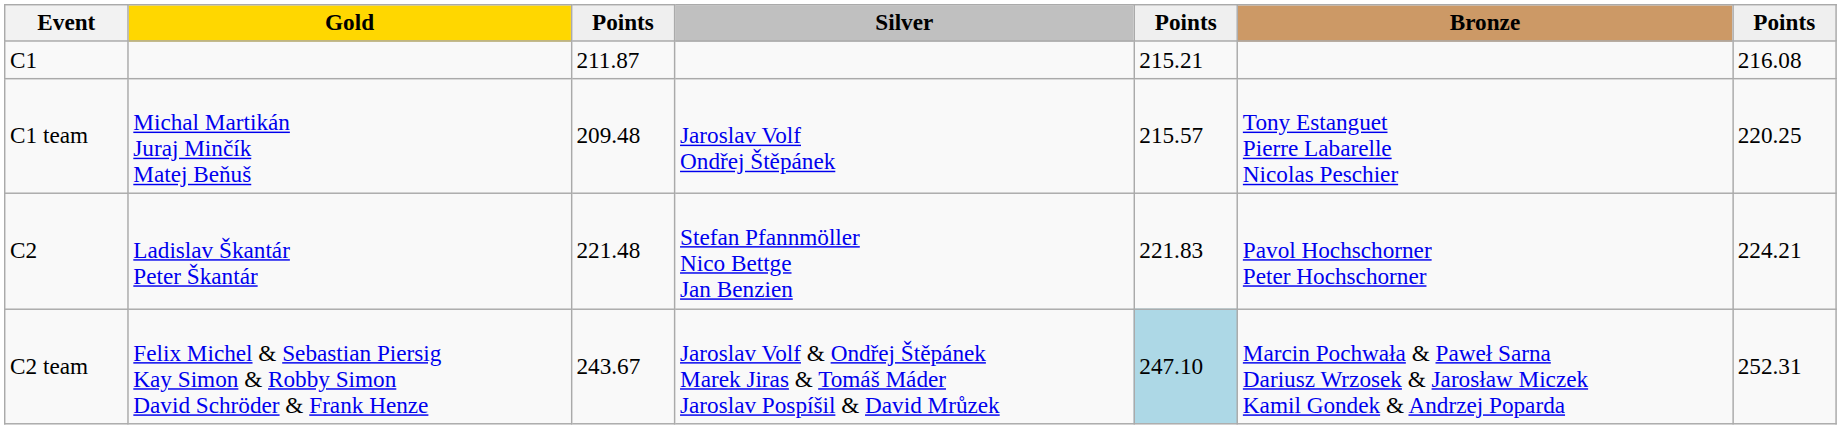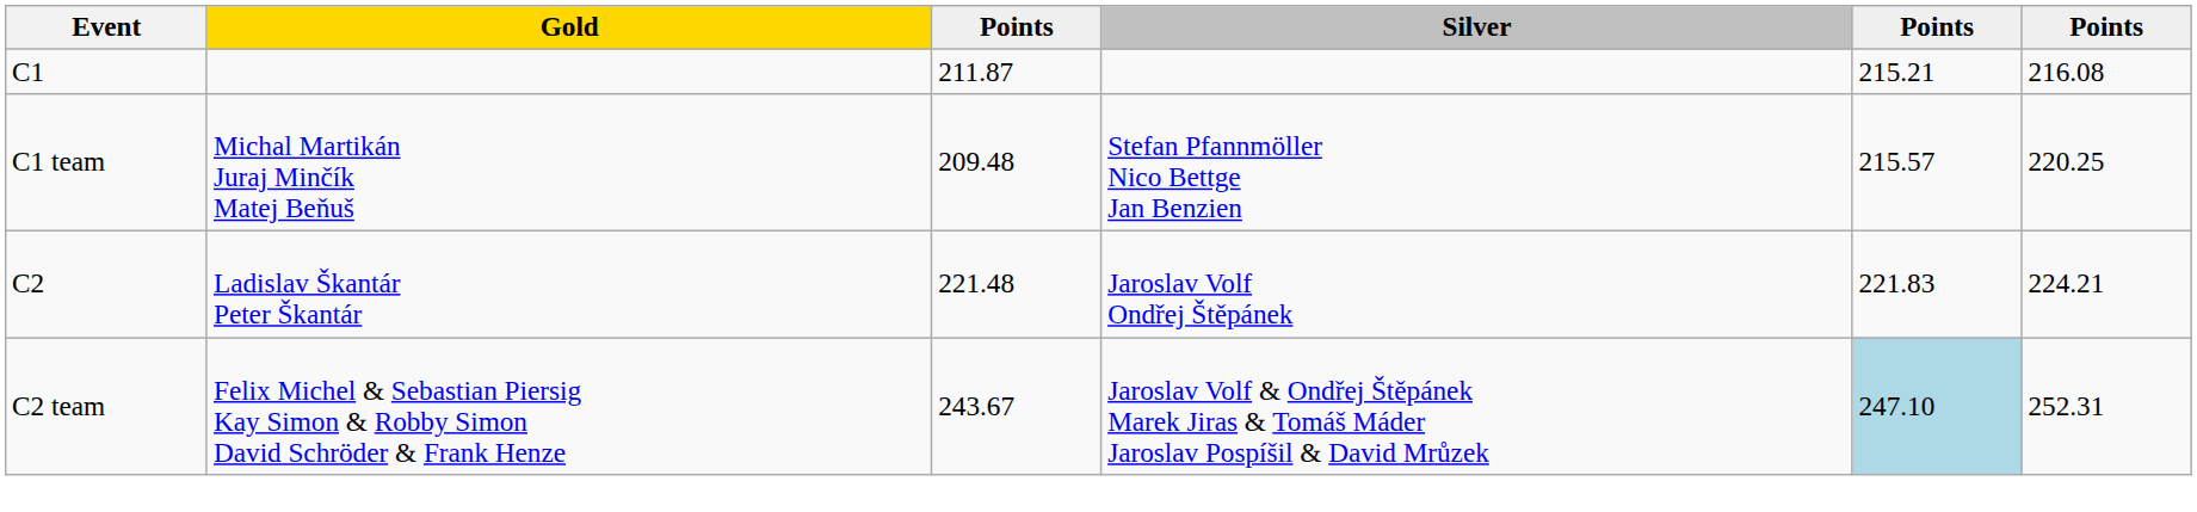- column: Bronze | Tony Estanguet Pierre Labarelle Nicolas Peschier | Pavol Hochschorner Peter Hochschorner | Marcin Pochwała & Paweł Sarna Dariusz Wrzosek & Jarosław Miczek Kamil Gondek & Andrzej Poparda
C1 team | Silver: Jaroslav Volf Ondřej Štěpánek -> Stefan Pfannmöller Nico Bettge Jan Benzien
C2 | Silver: Stefan Pfannmöller Nico Bettge Jan Benzien -> Jaroslav Volf Ondřej Štěpánek
